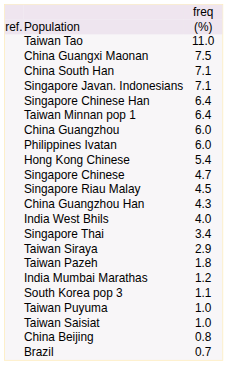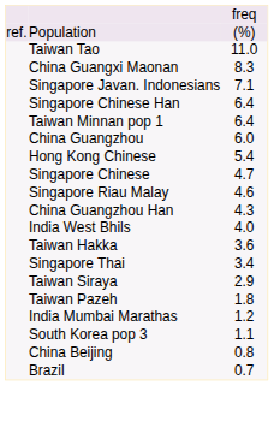China Guangxi Maonan | column 3: 7.5 -> 8.3
- row: China South Han | 7.1
- row: Philippines Ivatan | 6.0
Singapore Riau Malay | column 3: 4.5 -> 4.6
+ row: Taiwan Hakka | 3.6
- row: Taiwan Puyuma | 1.0
- row: Taiwan Saisiat | 1.0
